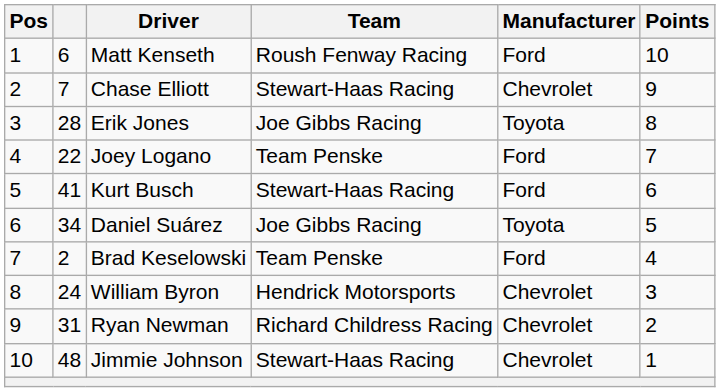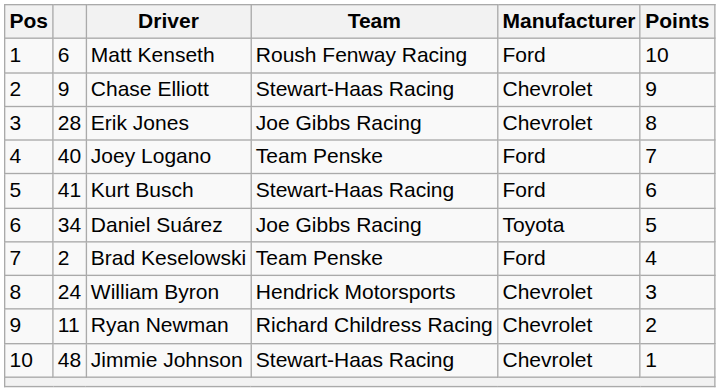Chase Elliott | column 2: 7 -> 9
Erik Jones | Manufacturer: Toyota -> Chevrolet
Joey Logano | column 2: 22 -> 40
Ryan Newman | column 2: 31 -> 11
